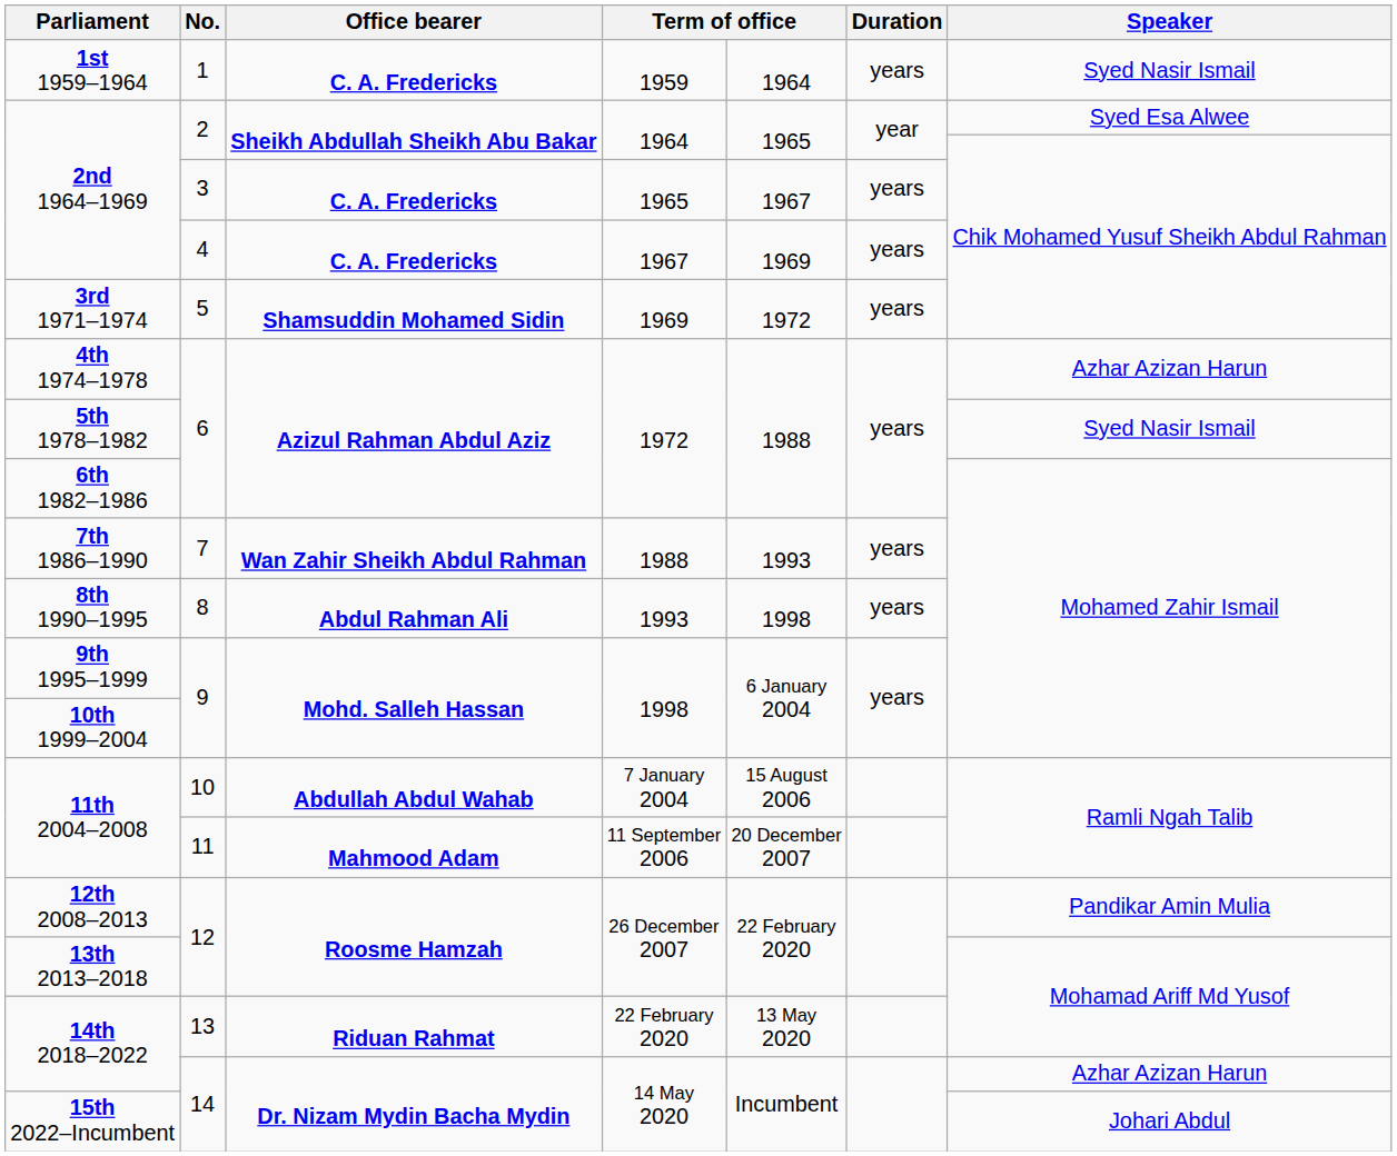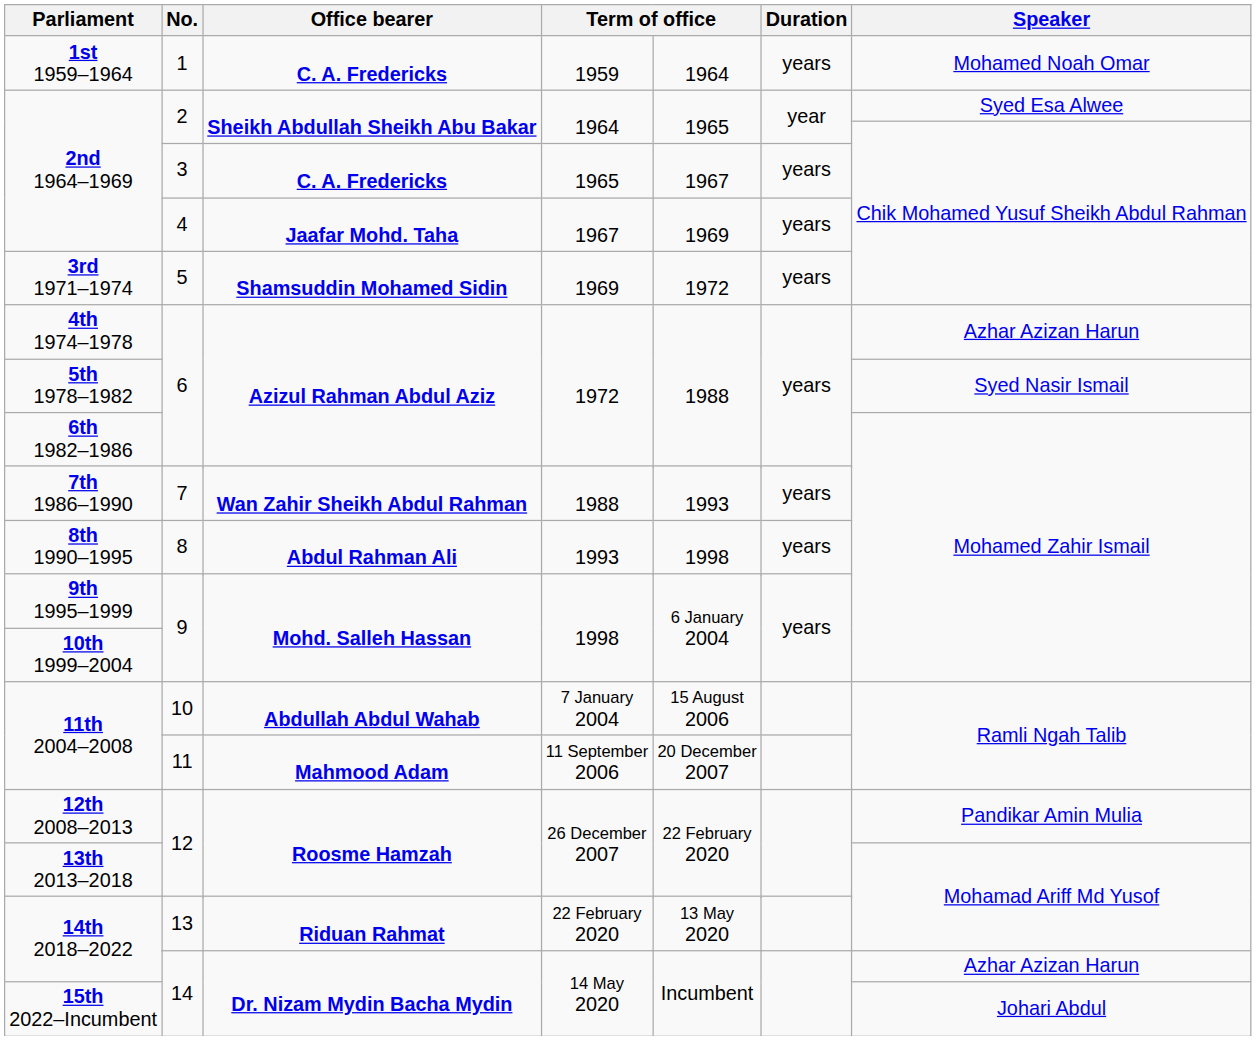1st 1959–1964 | Speaker: Syed Nasir Ismail -> Mohamed Noah Omar
2nd 1964–1969 / 4 | Office bearer: C. A. Fredericks -> Jaafar Mohd. Taha
